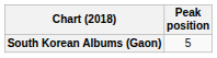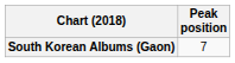South Korean Albums (Gaon) | Peak position: 5 -> 7
